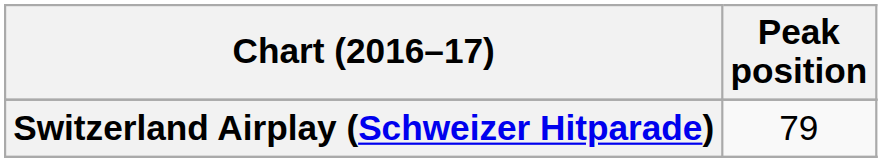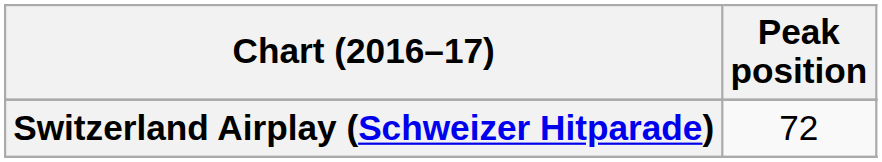Switzerland Airplay (Schweizer Hitparade) | Peak position: 79 -> 72
